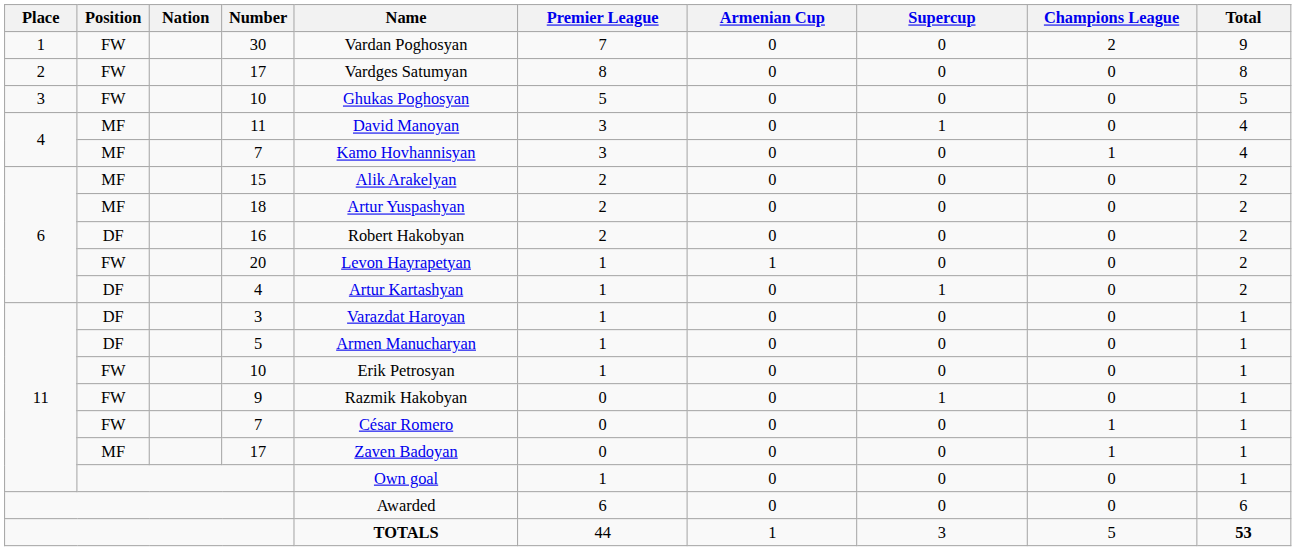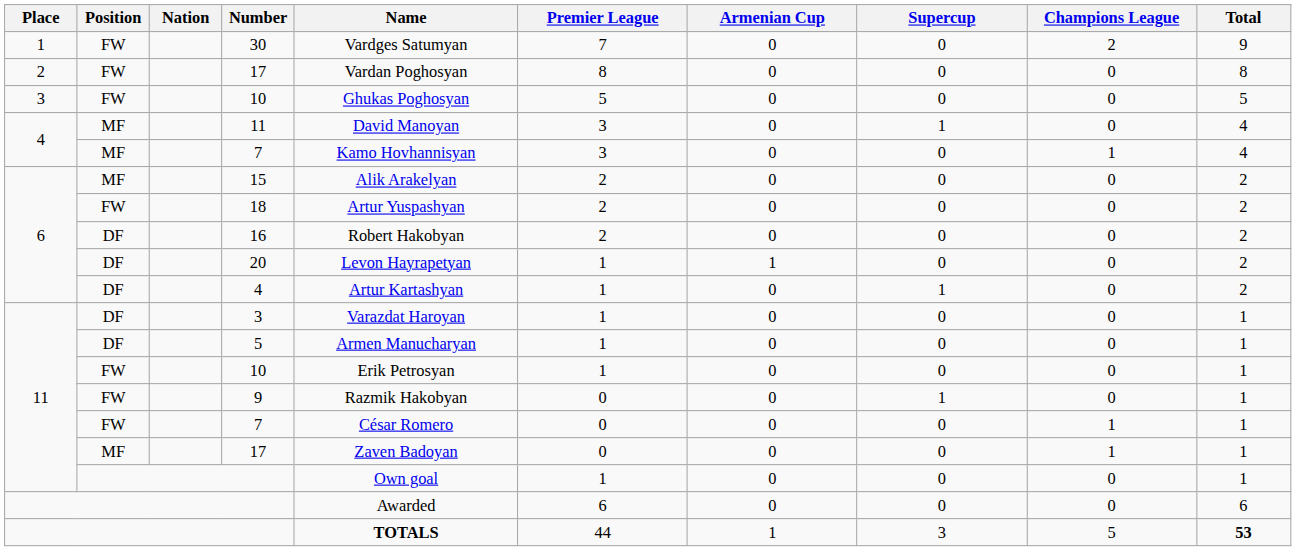30 | Name: Vardan Poghosyan -> Vardges Satumyan
2 / 17 | Name: Vardges Satumyan -> Vardan Poghosyan
18 | Position: MF -> FW
20 | Position: FW -> DF
